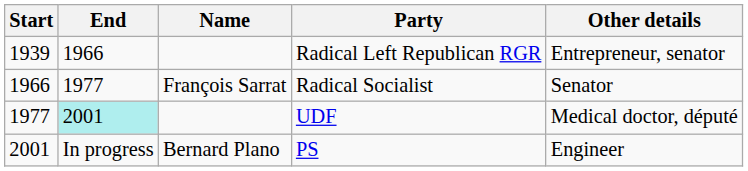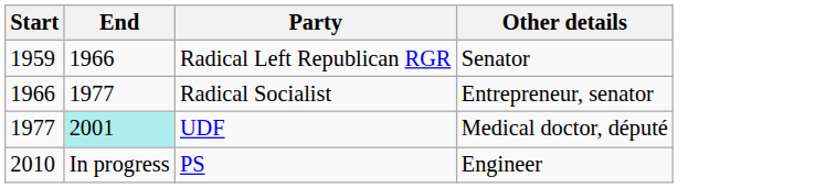- column: Name | François Sarrat | Bernard Plano
Radical Left Republican RGR | Start: 1939 -> 1959
Radical Left Republican RGR | Other details: Entrepreneur, senator -> Senator
Radical Socialist | Other details: Senator -> Entrepreneur, senator
PS | Start: 2001 -> 2010
